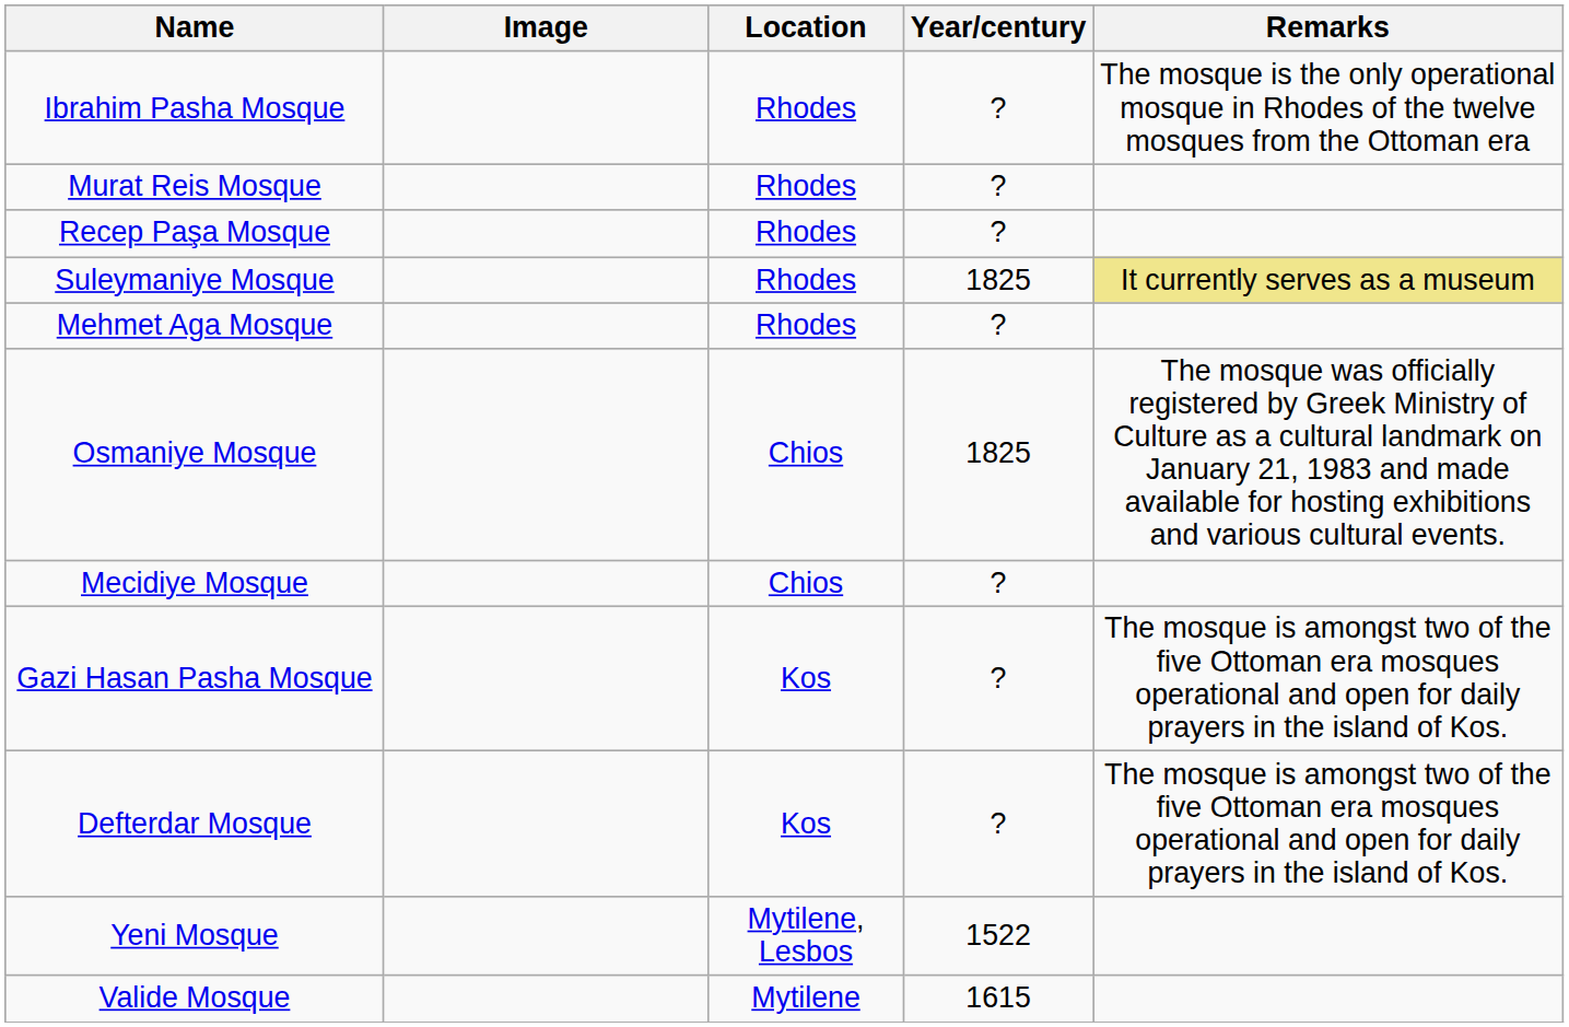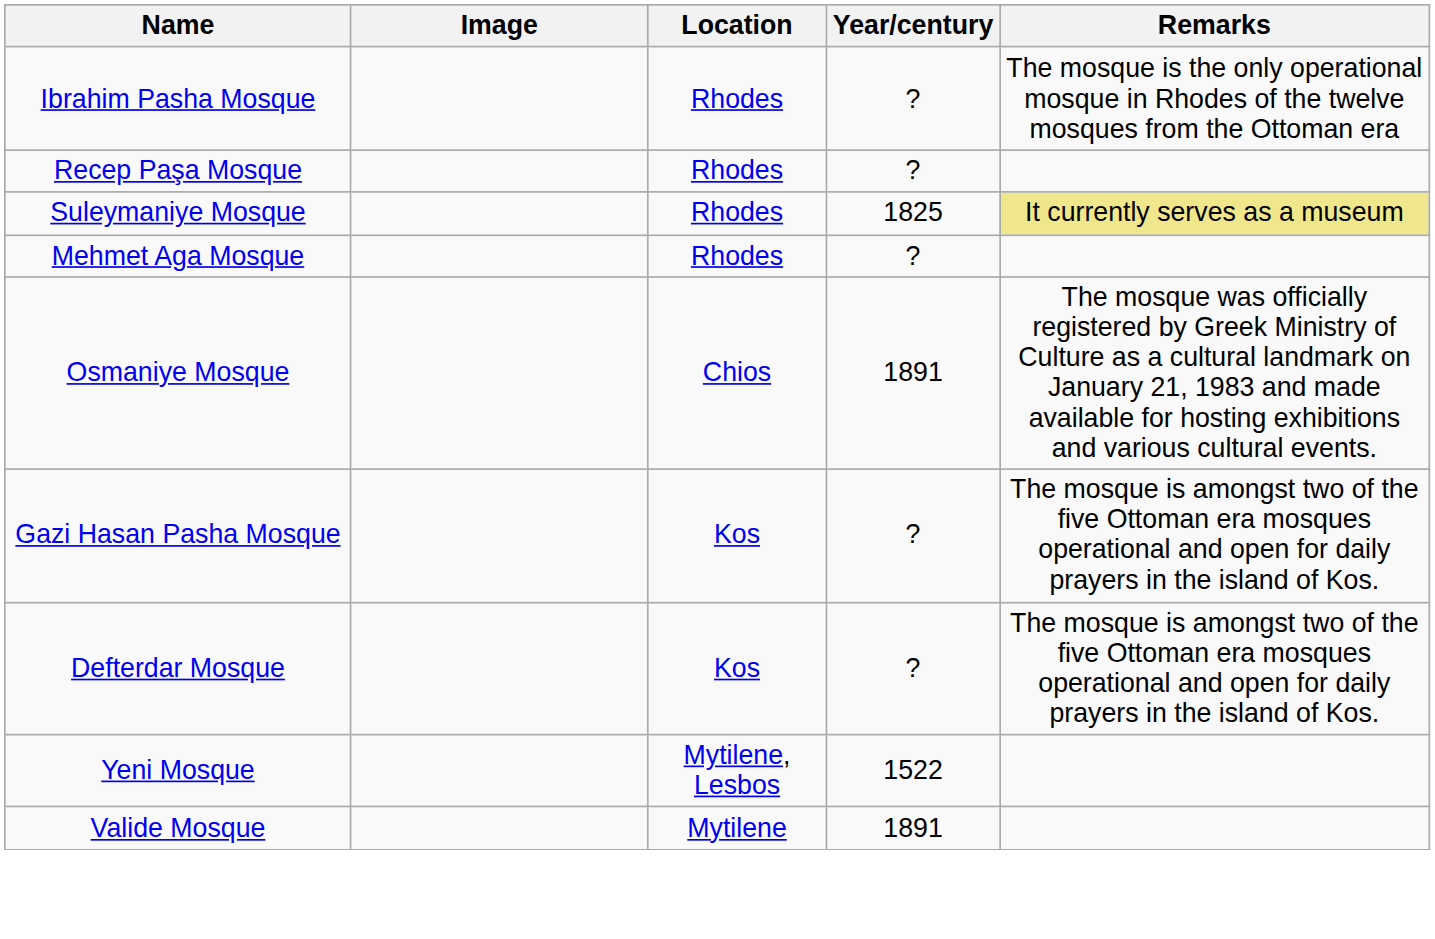- row: Murat Reis Mosque | Rhodes | ?
Osmaniye Mosque | Year/century: 1825 -> 1891
- row: Mecidiye Mosque | Chios | ?
Valide Mosque | Year/century: 1615 -> 1891
